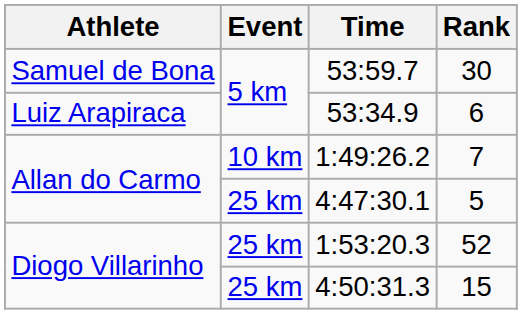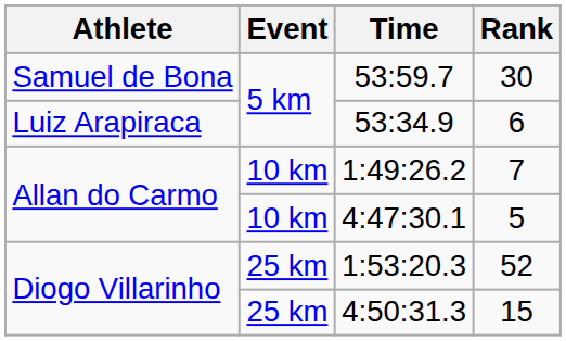4:47:30.1 | Event: 25 km -> 10 km
